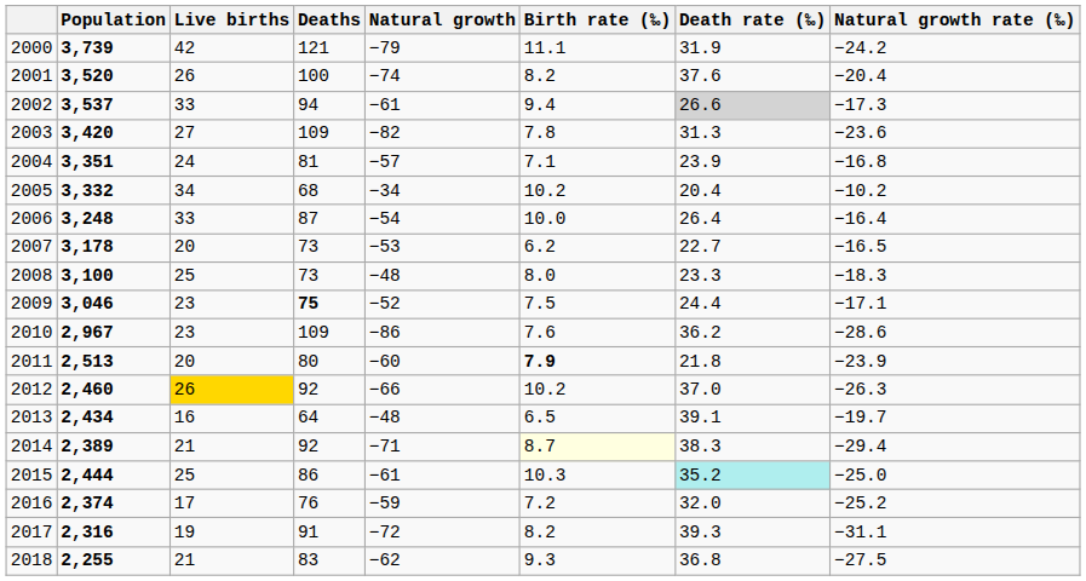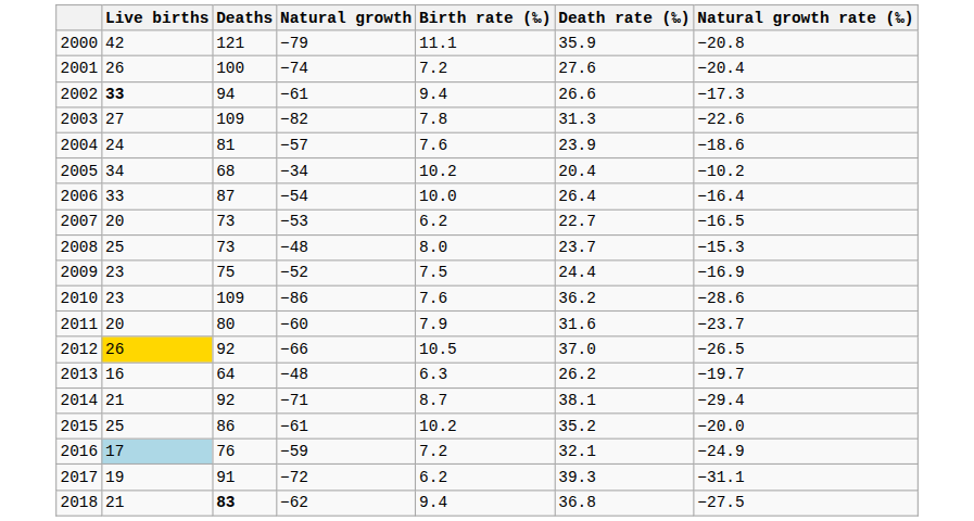- column: Population | 3,739 | 3,520 | 3,537 | 3,420 | 3,351 | 3,332 | 3,248 | 3,178 | 3,100 | 3,046 | 2,967 | 2,513 | 2,460 | 2,434 | 2,389 | 2,444 | 2,374 | 2,316 | 2,255
2000 | Death rate (‰): 31.9 -> 35.9
2000 | Natural growth rate (‰): −24.2 -> −20.8
2001 | Birth rate (‰): 8.2 -> 7.2
2001 | Death rate (‰): 37.6 -> 27.6
2002 | Live births: normal -> bold
2002 | Death rate (‰): lightgrey background -> no background
2003 | Natural growth rate (‰): −23.6 -> −22.6
2004 | Birth rate (‰): 7.1 -> 7.6
2004 | Natural growth rate (‰): −16.8 -> −18.6
2008 | Death rate (‰): 23.3 -> 23.7
2008 | Natural growth rate (‰): −18.3 -> −15.3
2009 | Deaths: bold -> normal
2009 | Natural growth rate (‰): −17.1 -> −16.9
2011 | Birth rate (‰): bold -> normal
2011 | Death rate (‰): 21.8 -> 31.6
2011 | Natural growth rate (‰): −23.9 -> −23.7
2012 | Birth rate (‰): 10.2 -> 10.5
2012 | Natural growth rate (‰): −26.3 -> −26.5
2013 | Birth rate (‰): 6.5 -> 6.3
2013 | Death rate (‰): 39.1 -> 26.2
2014 | Birth rate (‰): lightyellow background -> no background
2014 | Death rate (‰): 38.3 -> 38.1
2015 | Birth rate (‰): 10.3 -> 10.2
2015 | Death rate (‰): paleturquoise background -> no background
2015 | Natural growth rate (‰): −25.0 -> −20.0
2016 | Live births: no background -> lightblue background
2016 | Death rate (‰): 32.0 -> 32.1
2016 | Natural growth rate (‰): −25.2 -> −24.9
2017 | Birth rate (‰): 8.2 -> 6.2
2018 | Deaths: normal -> bold
2018 | Birth rate (‰): 9.3 -> 9.4
